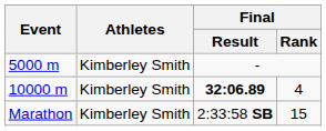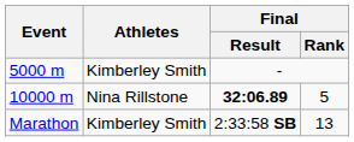10000 m | Athletes: Kimberley Smith -> Nina Rillstone
10000 m | Final / Rank: 4 -> 5
Marathon | Final / Rank: 15 -> 13
